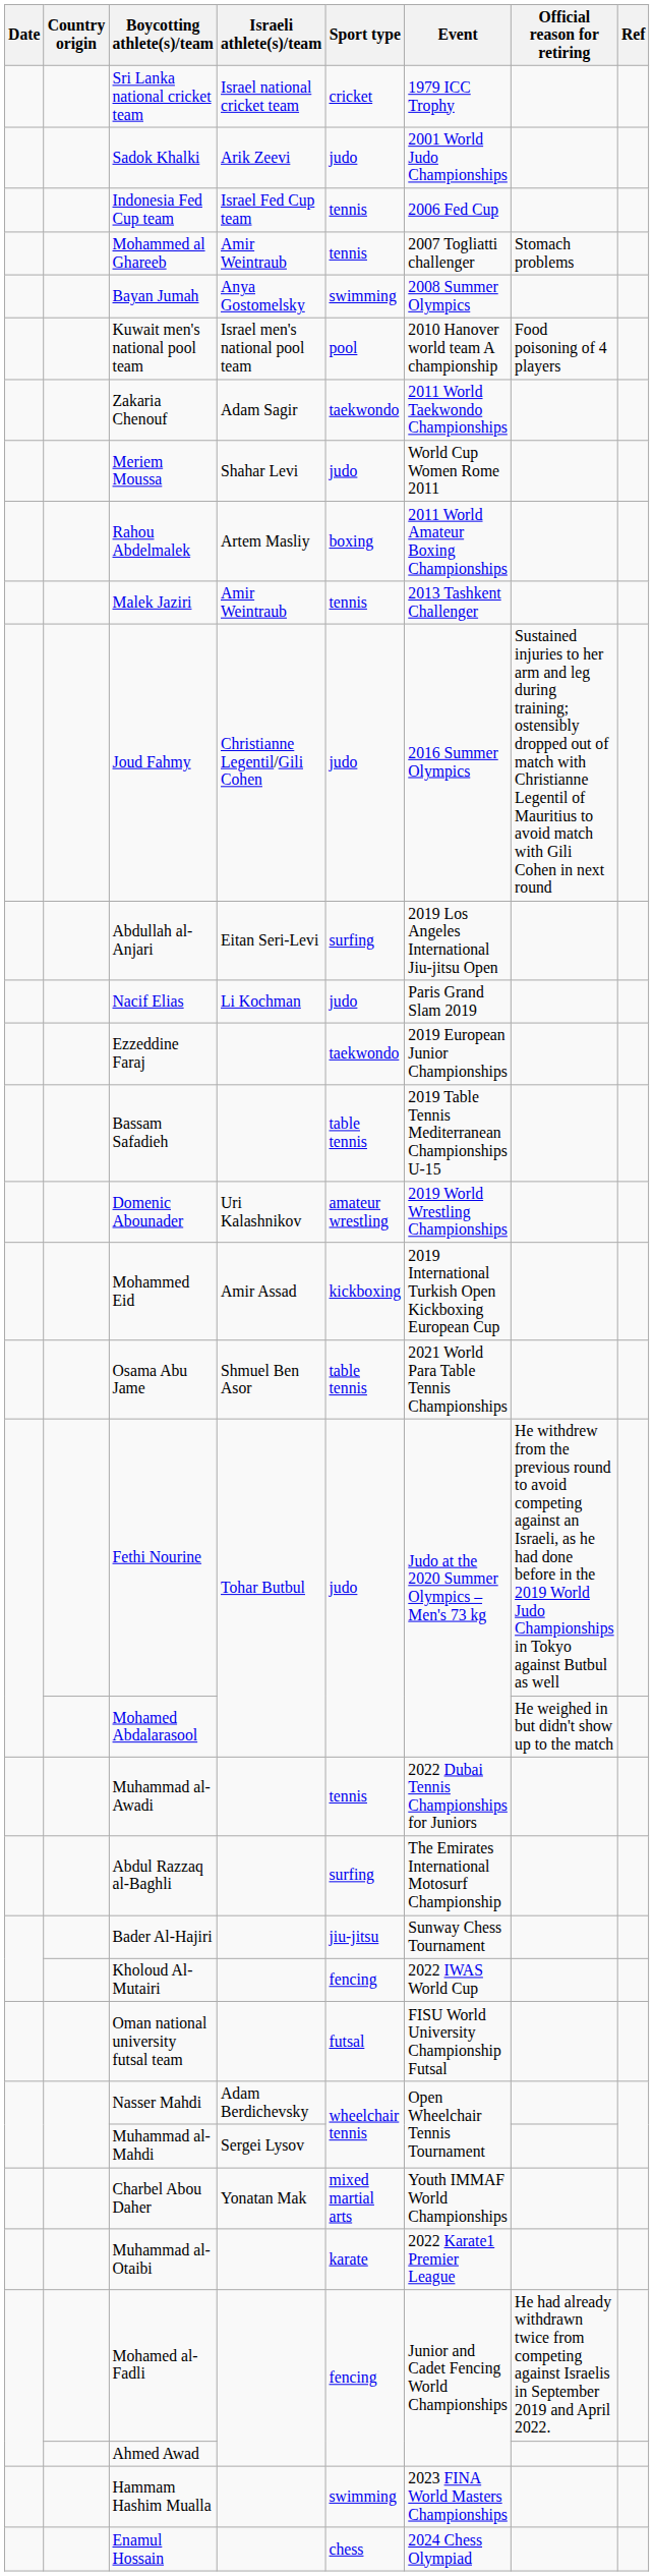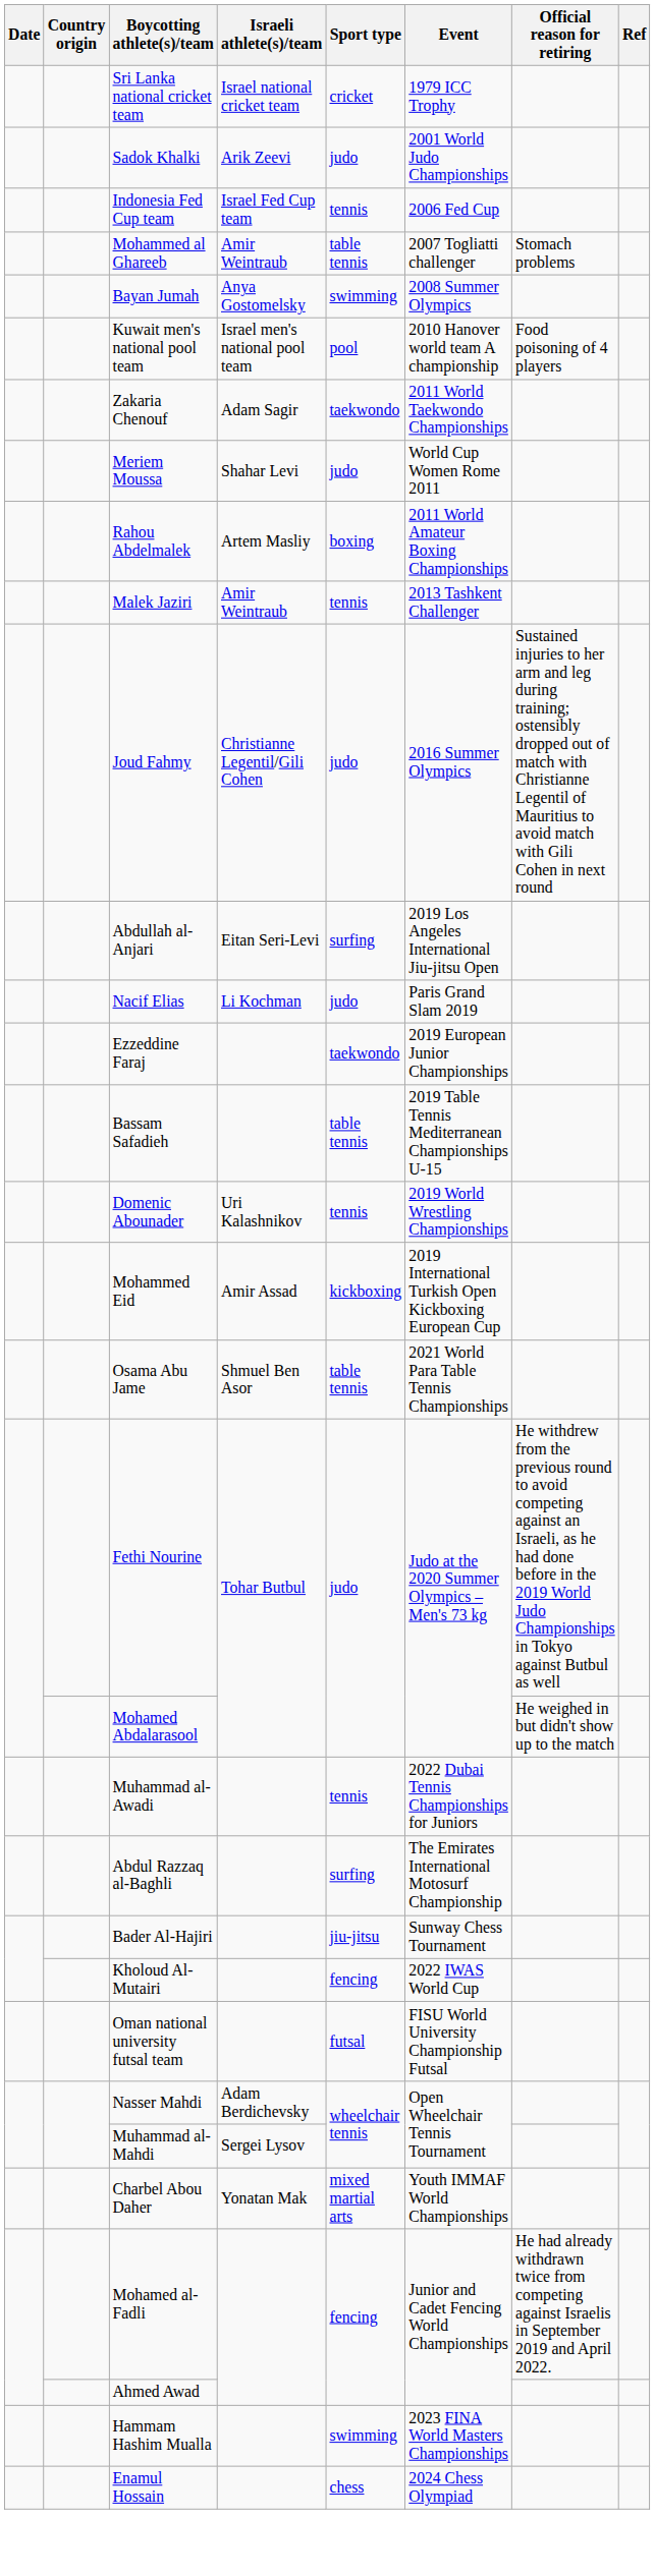Mohammed al Ghareeb | Sport type: tennis -> table tennis
Domenic Abounader | Sport type: amateur wrestling -> tennis
- row: Muhammad al-Otaibi | karate | 2022 Karate1 Premier League
